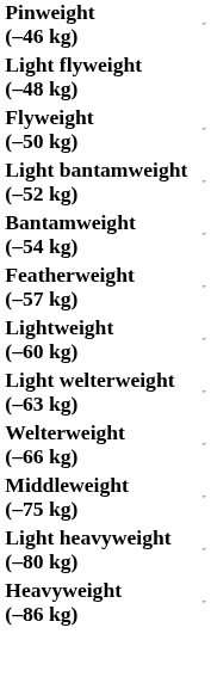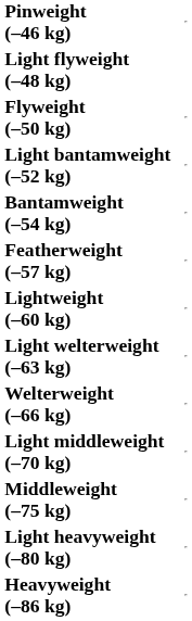+ row: Light middleweight (–70 kg)
